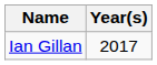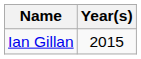Ian Gillan | Year(s): 2017 -> 2015
